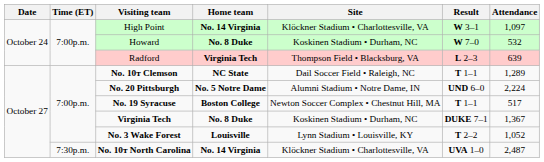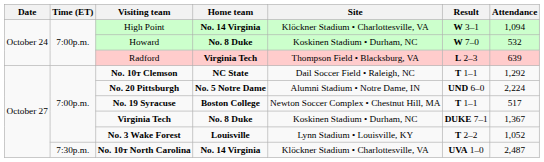High Point | Attendance: 1,097 -> 1,094
No. 10т Clemson | Attendance: 1,289 -> 1,292
